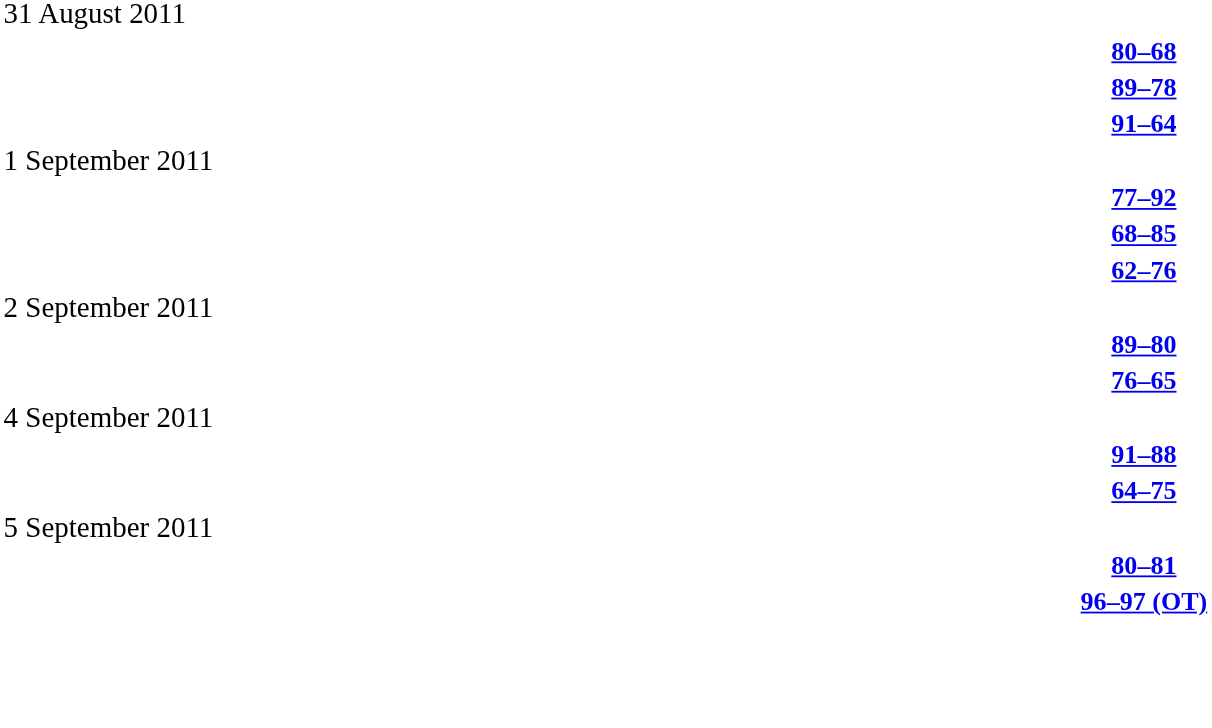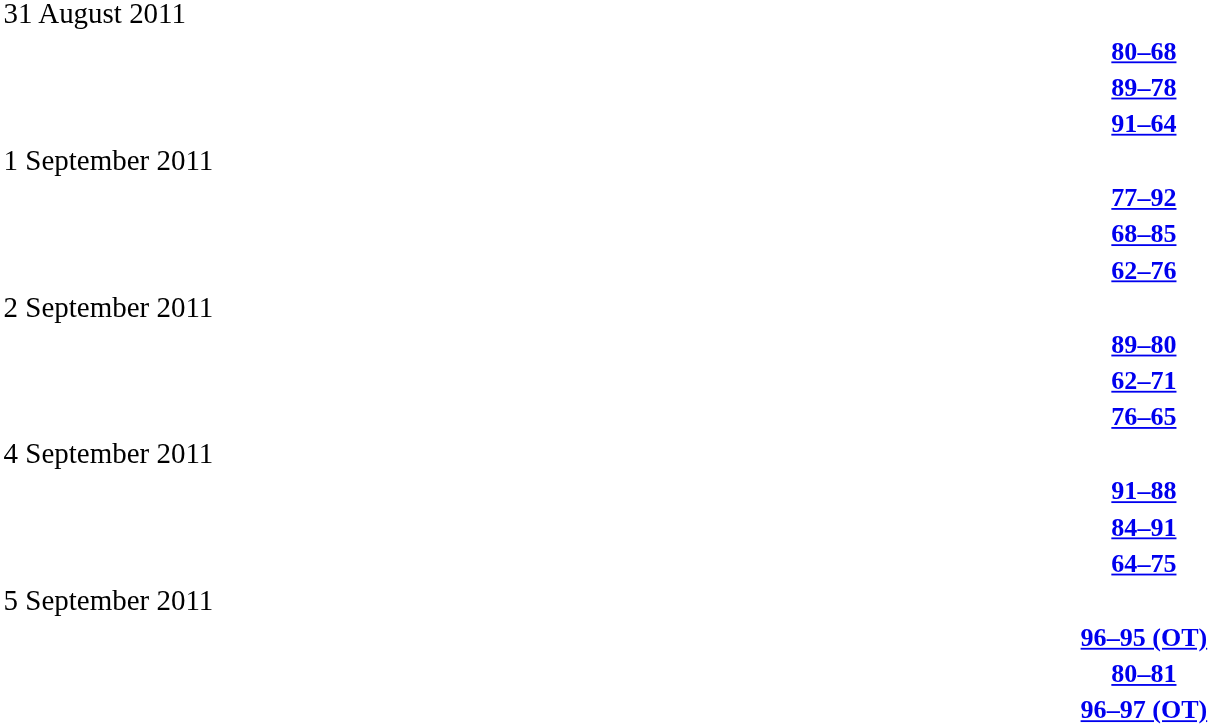+ row: 62–71
+ row: 84–91
+ row: 96–95 (OT)
